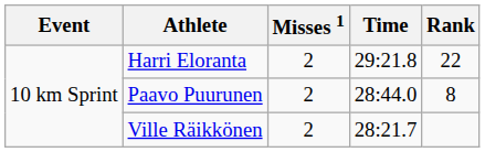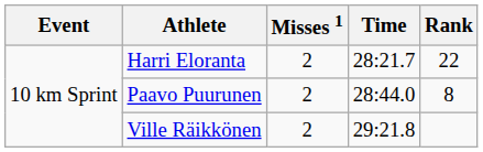Harri Eloranta | Time: 29:21.8 -> 28:21.7
Ville Räikkönen | Time: 28:21.7 -> 29:21.8
